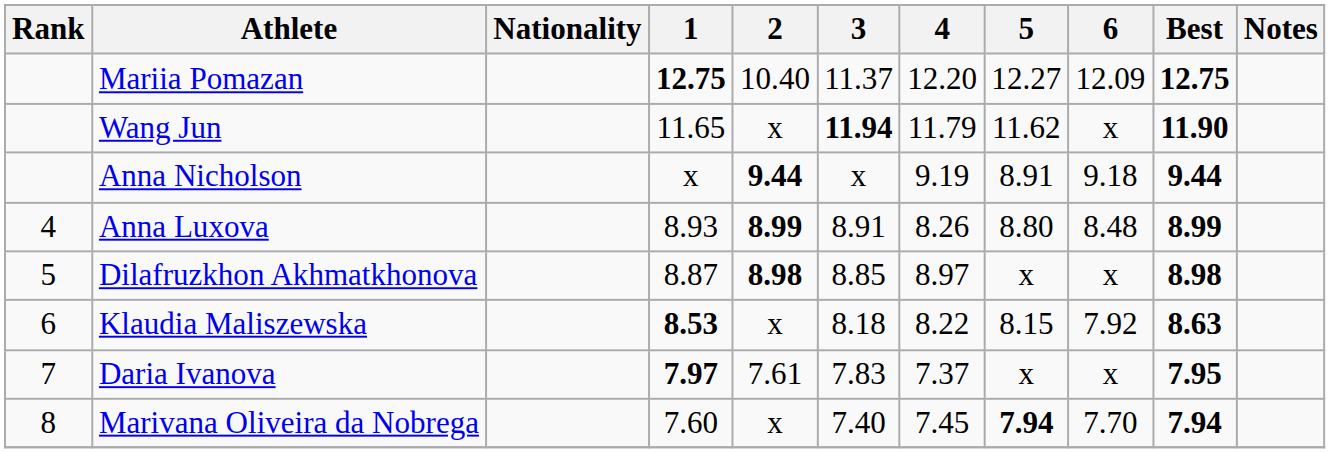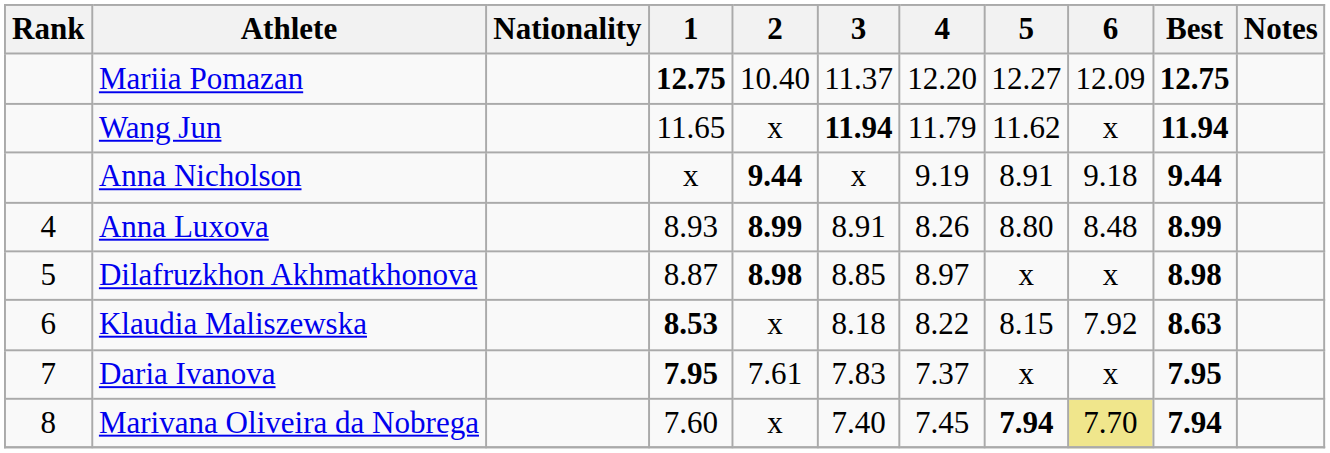Wang Jun | Best: 11.90 -> 11.94
Daria Ivanova | 1: 7.97 -> 7.95
Marivana Oliveira da Nobrega | 6: no background -> khaki background
